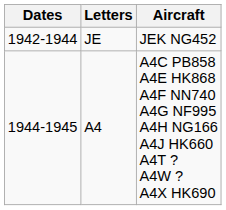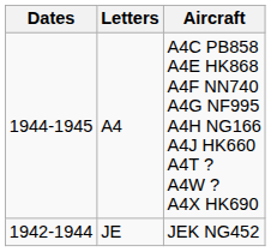rows swapped: JE <-> A4
